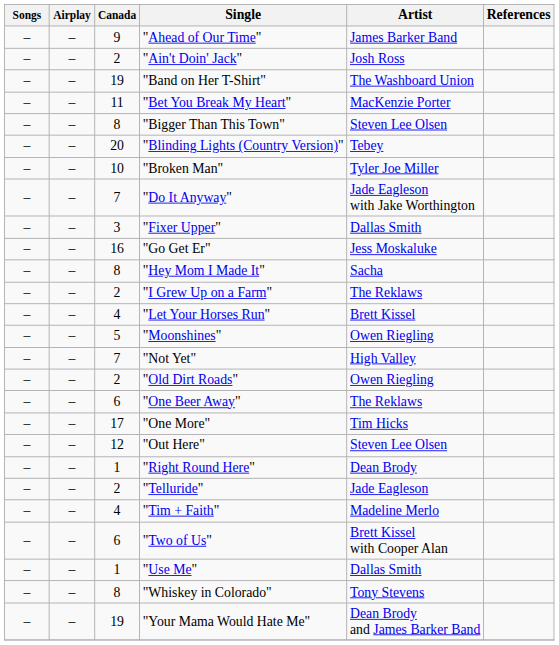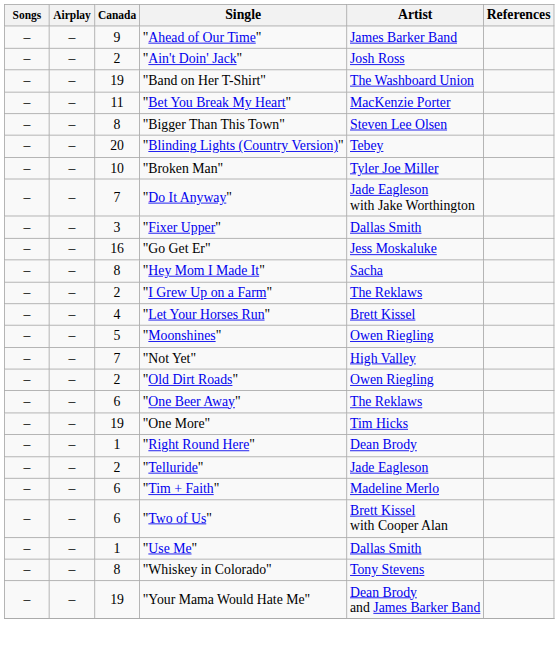"One More" | Canada: 17 -> 19
- row: – | – | 12 | "Out Here" | Steven Lee Olsen
"Tim + Faith" | Canada: 4 -> 6
